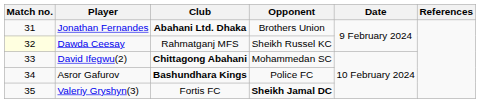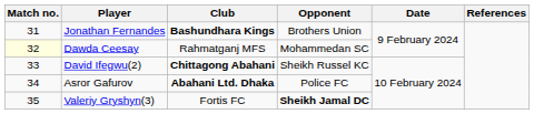Jonathan Fernandes | Club: Abahani Ltd. Dhaka -> Bashundhara Kings
Dawda Ceesay | Opponent: Sheikh Russel KC -> Mohammedan SC
David Ifegwu(2) | Opponent: Mohammedan SC -> Sheikh Russel KC
Asror Gafurov | Club: Bashundhara Kings -> Abahani Ltd. Dhaka
